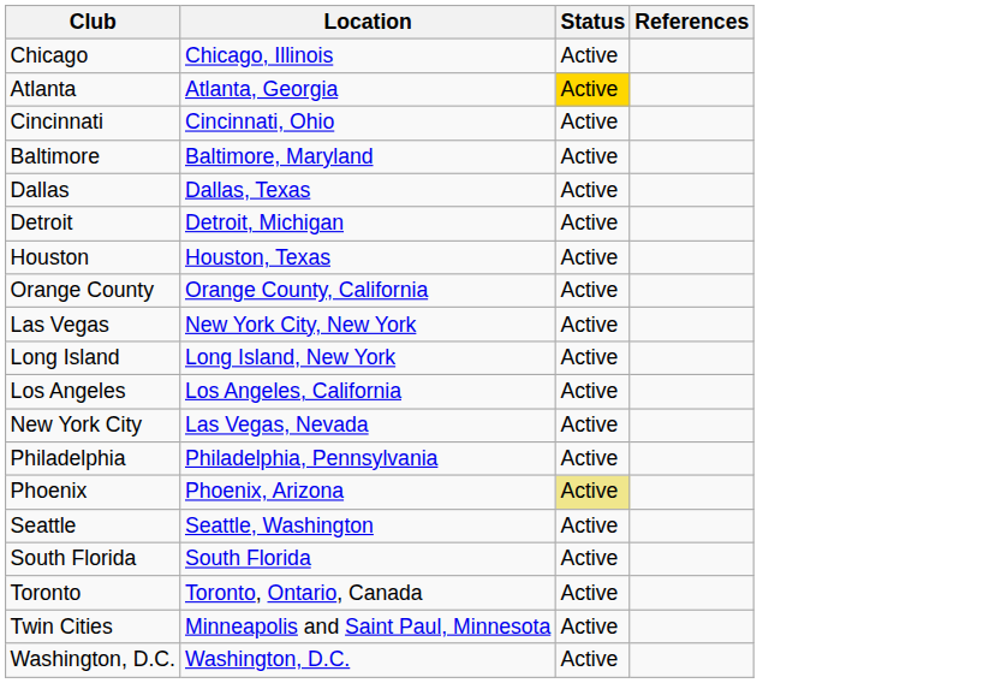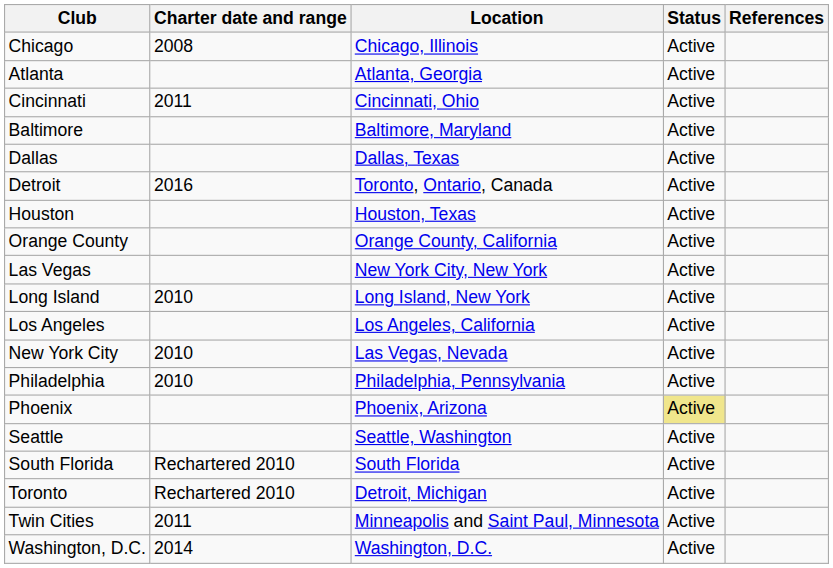+ column: Charter date and range | 2008 | 2011 | 2016 | 2010 | 2010 | 2010 | Rechartered 2010 | Rechartered 2010 | 2011 | 2014
Atlanta | Status: gold background -> no background
Detroit | Location: Detroit, Michigan -> Toronto, Ontario, Canada
Toronto | Location: Toronto, Ontario, Canada -> Detroit, Michigan
